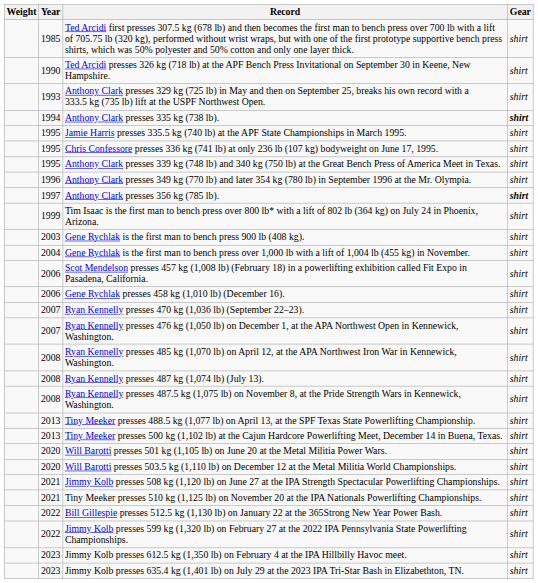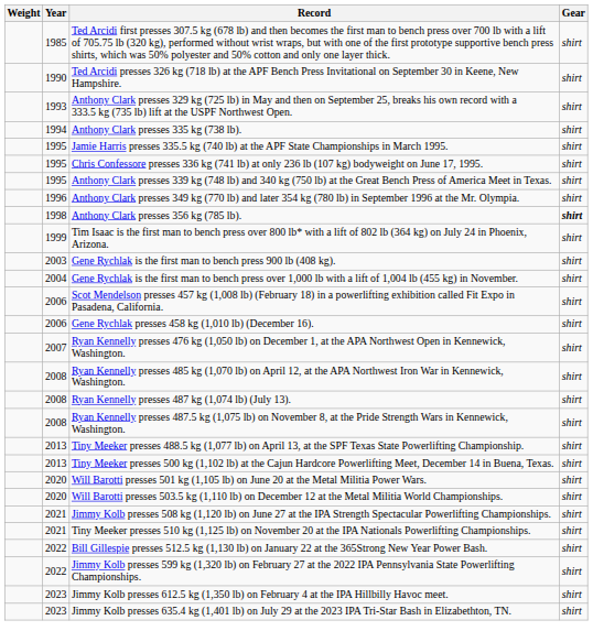Anthony Clark presses 335 kg (738 lb). | Gear: bold -> normal
Anthony Clark presses 356 kg (785 lb). | Year: 1997 -> 1998
- row: 2007 | Ryan Kennelly presses 470 kg (1,036 lb) (September 22–23). | shirt
